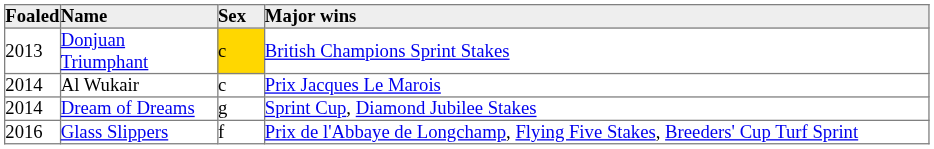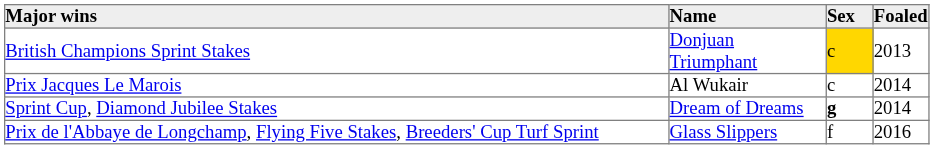columns swapped: Foaled <-> Major wins
Dream of Dreams | Sex: normal -> bold
